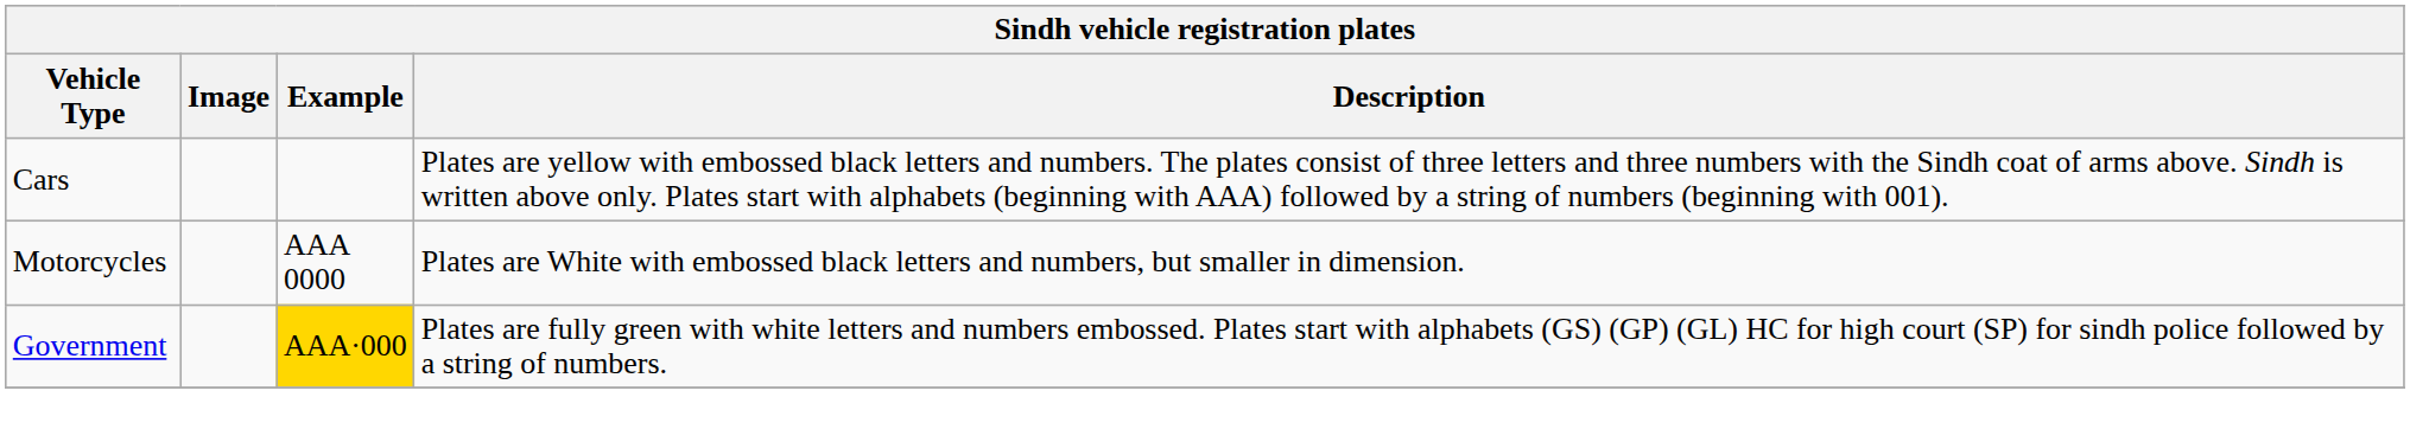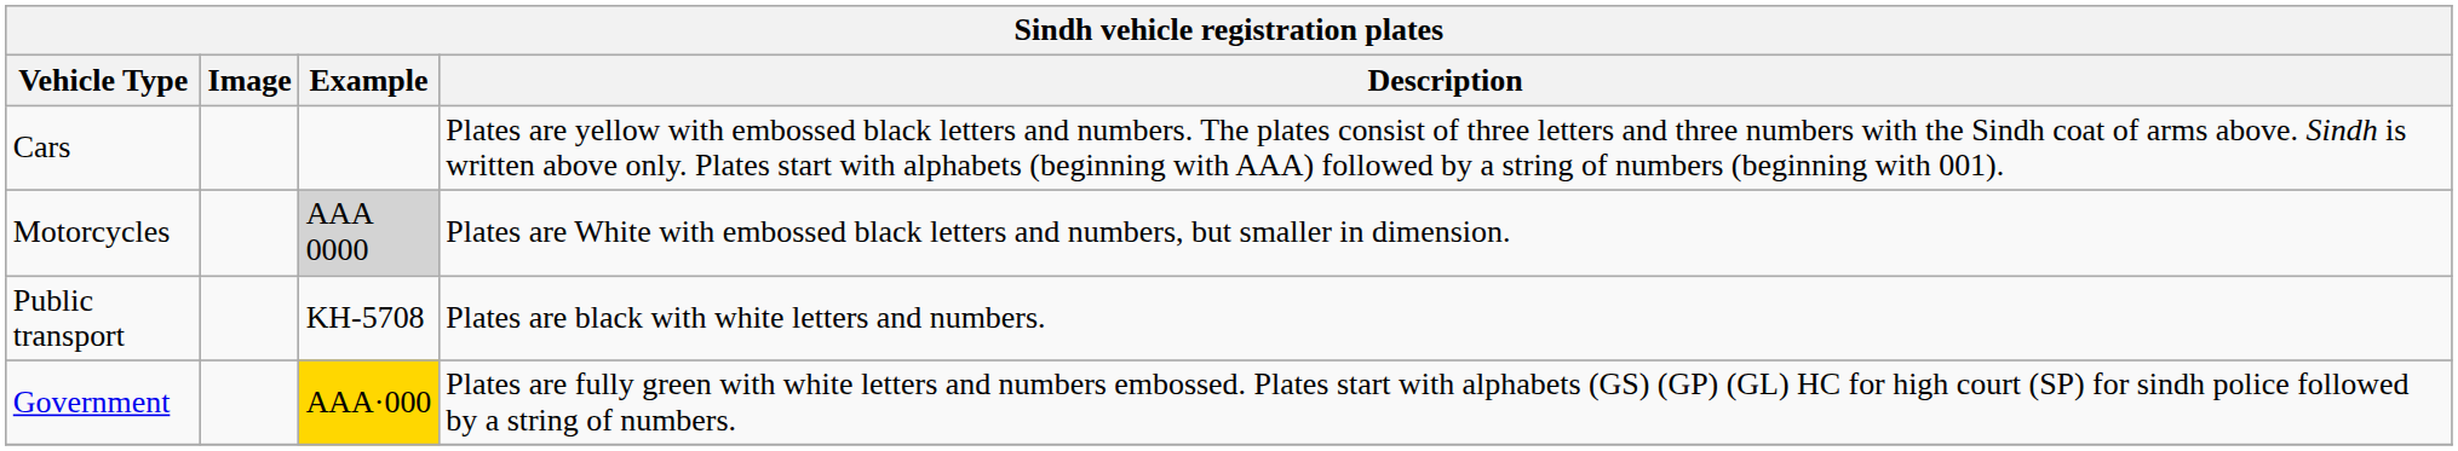Motorcycles | Example: no background -> lightgrey background
+ row: Public transport | KH-5708 | Plates are black with white letters and numbers.
